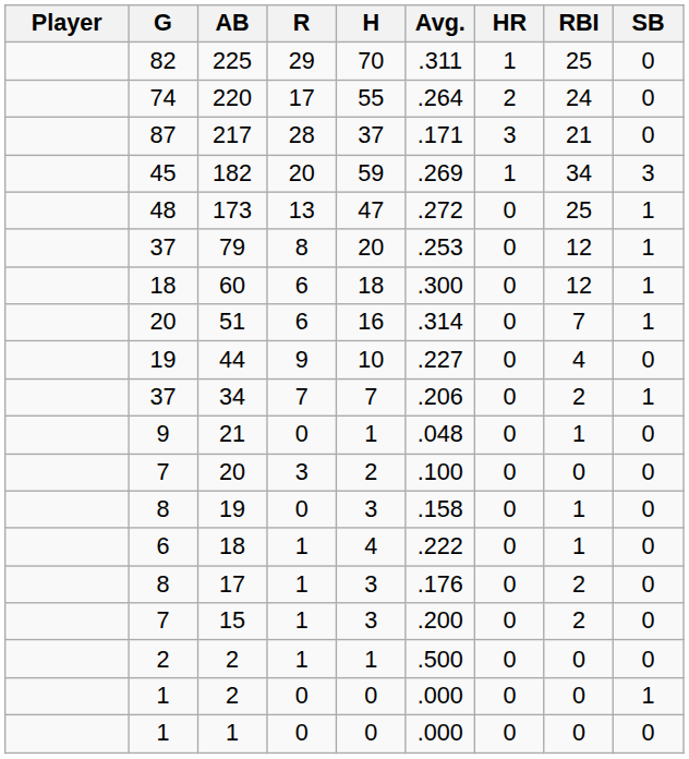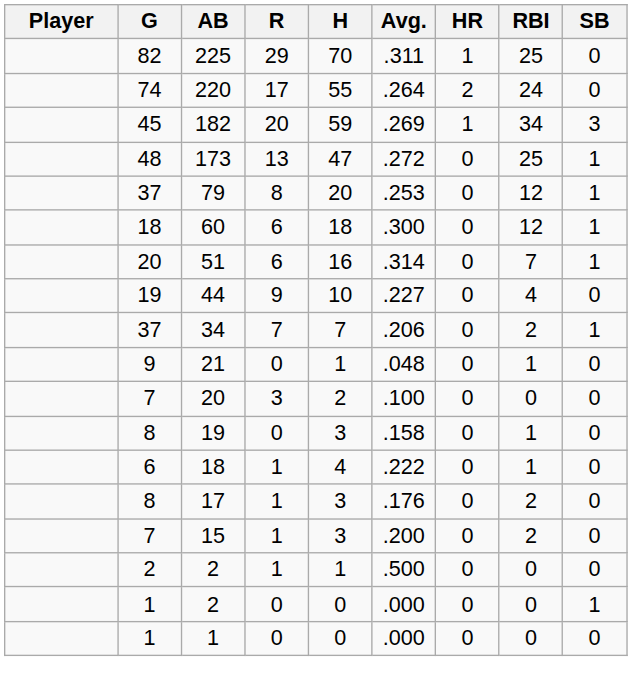- row: 87 | 217 | 28 | 37 | .171 | 3 | 21 | 0
